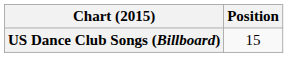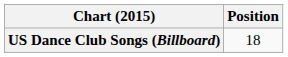US Dance Club Songs (Billboard) | Position: 15 -> 18
